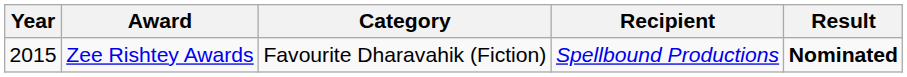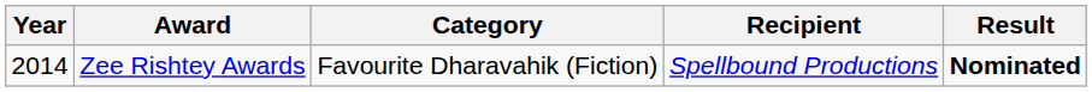Zee Rishtey Awards | Year: 2015 -> 2014
